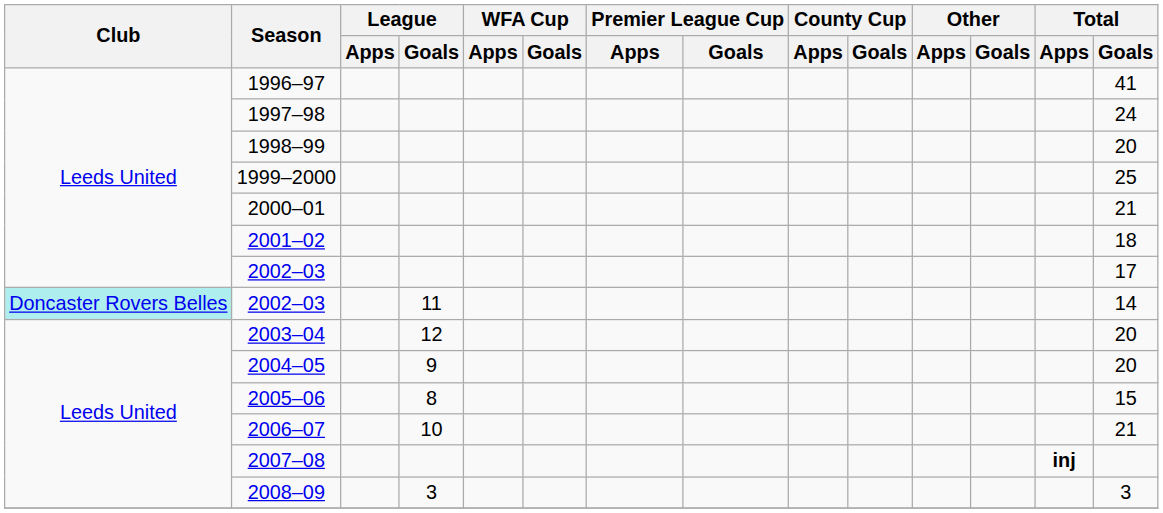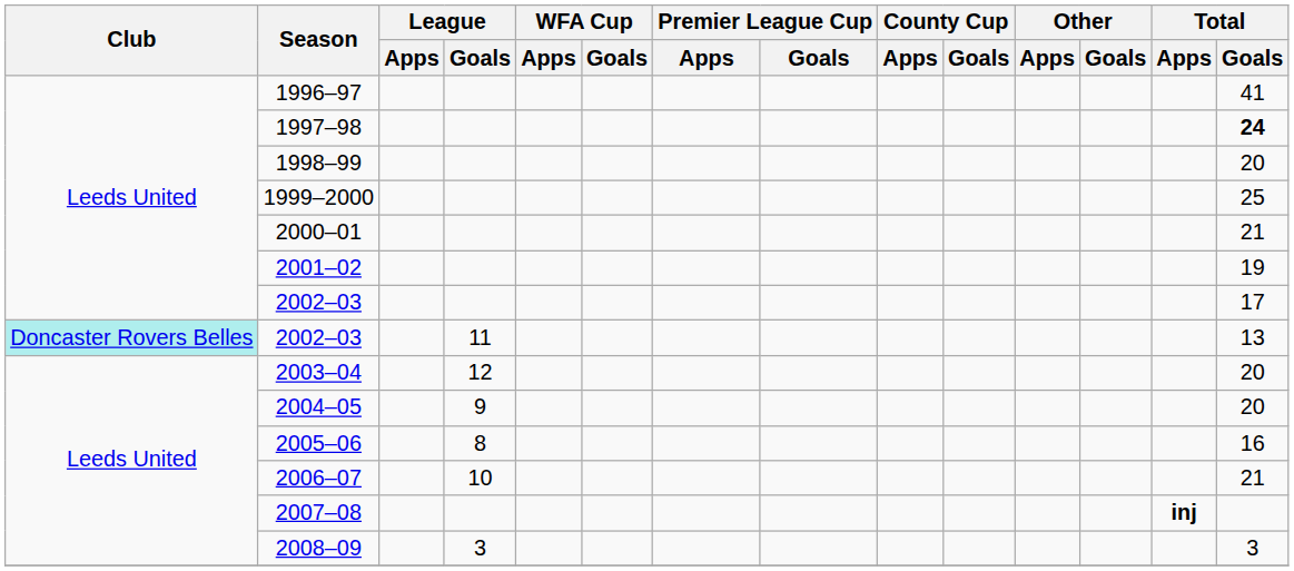1997–98 | Total / Goals: normal -> bold
2001–02 | Total / Goals: 18 -> 19
2002–03 / 11 | Total / Goals: 14 -> 13
2005–06 | Total / Goals: 15 -> 16
